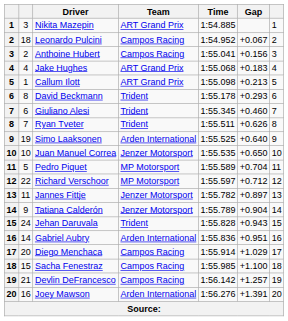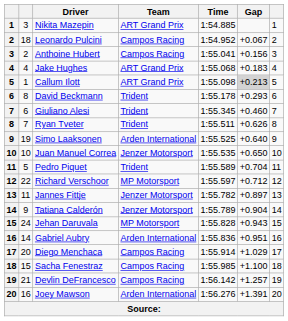Callum Ilott | Gap: no background -> lightgrey background
Pedro Piquet | Team: MP Motorsport -> Trident
Jehan Daruvala | Team: Trident -> MP Motorsport
